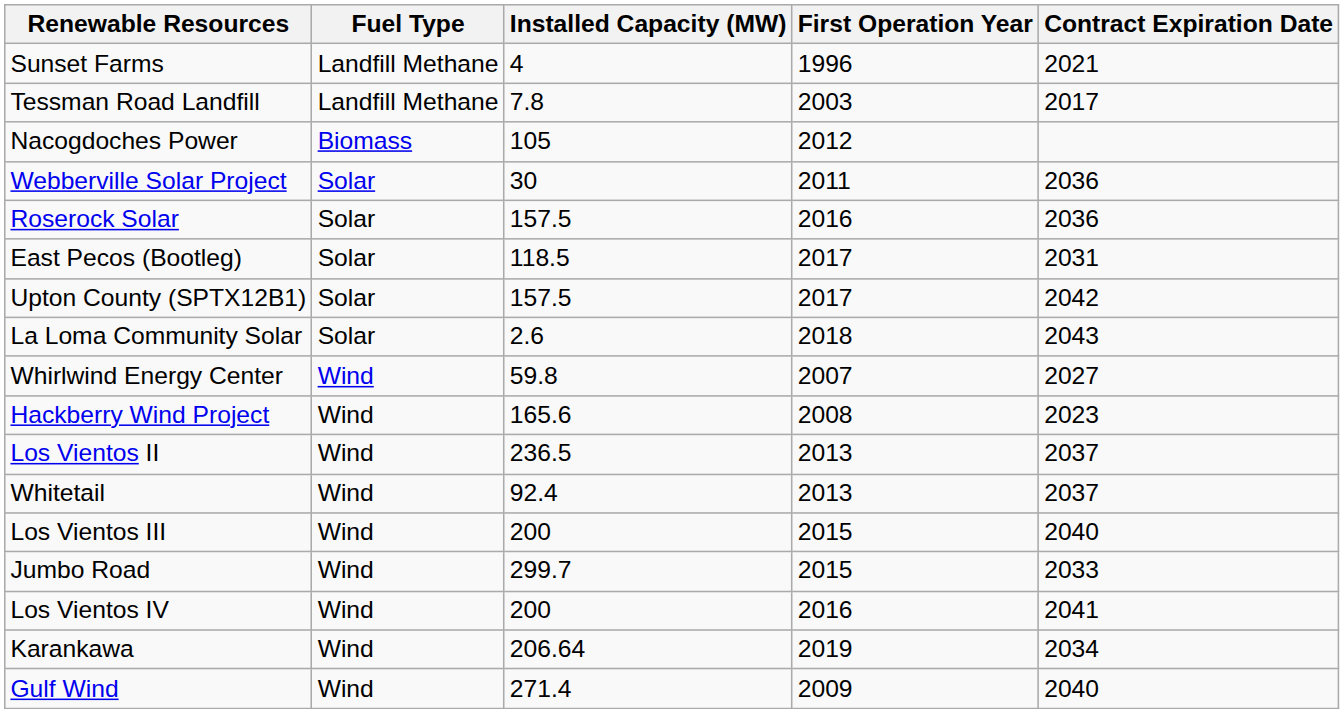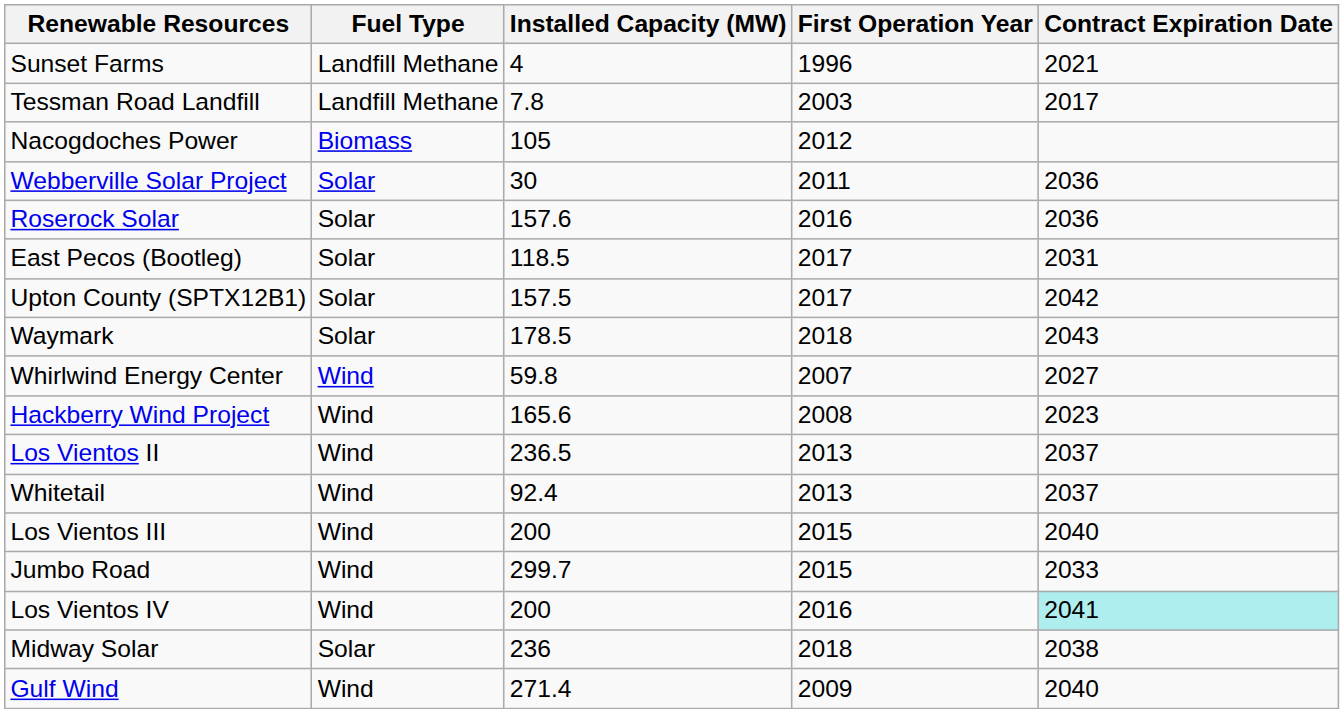Roserock Solar | Installed Capacity (MW): 157.5 -> 157.6
- row: La Loma Community Solar | Solar | 2.6 | 2018 | 2043
+ row: Waymark | Solar | 178.5 | 2018 | 2043
Los Vientos IV | Contract Expiration Date: no background -> paleturquoise background
+ row: Midway Solar | Solar | 236 | 2018 | 2038
- row: Karankawa | Wind | 206.64 | 2019 | 2034
